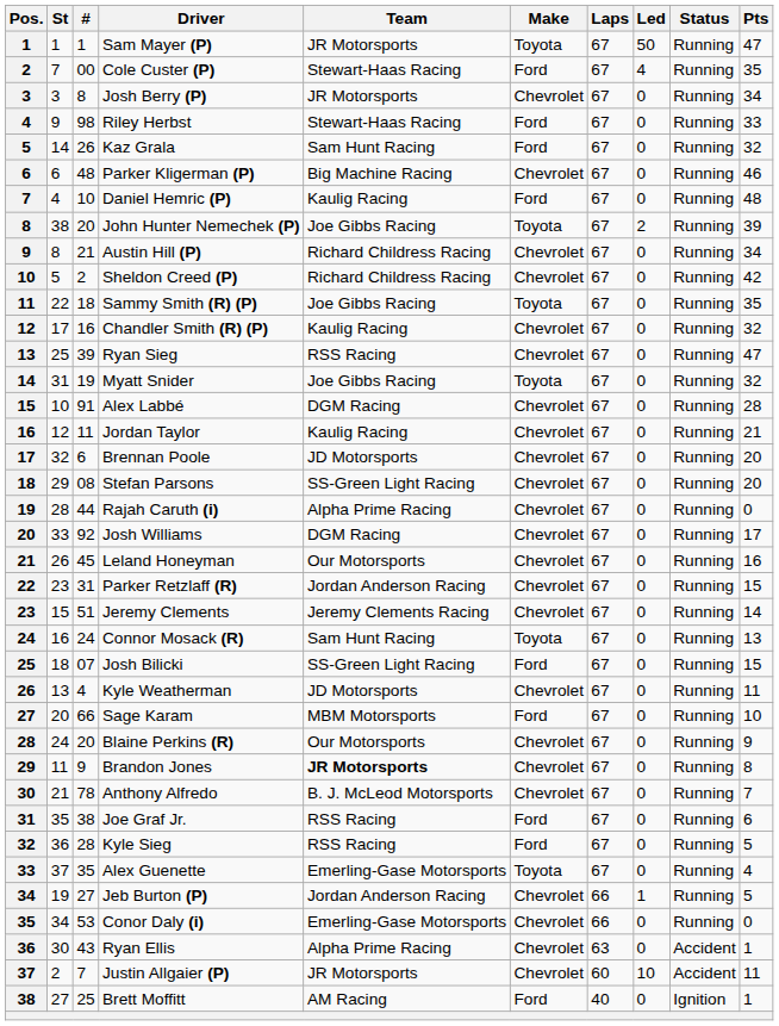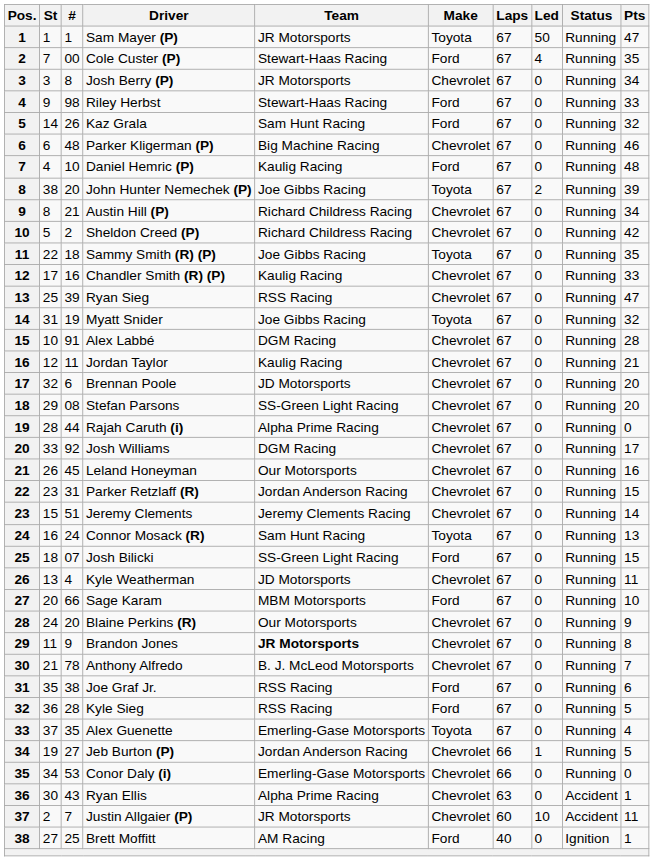Chandler Smith (R) (P) | Pts: 32 -> 33
